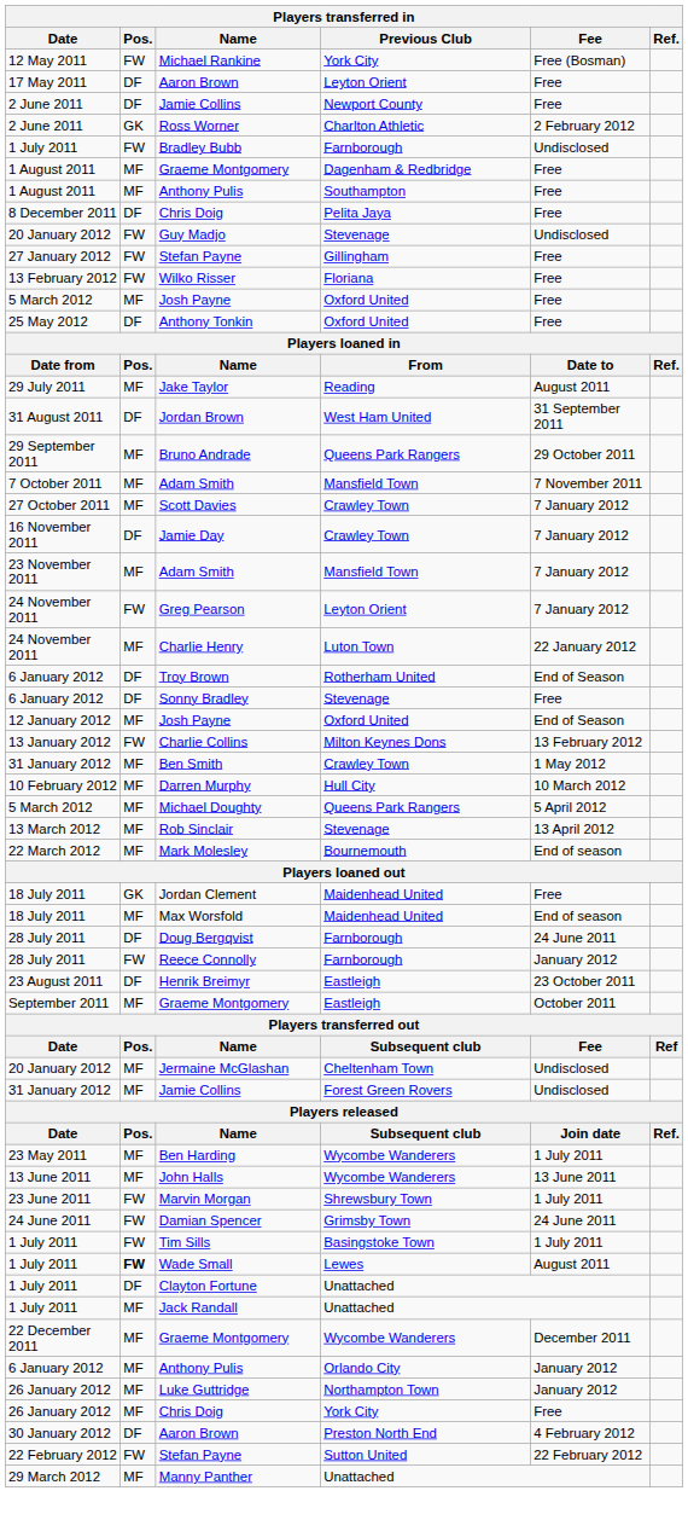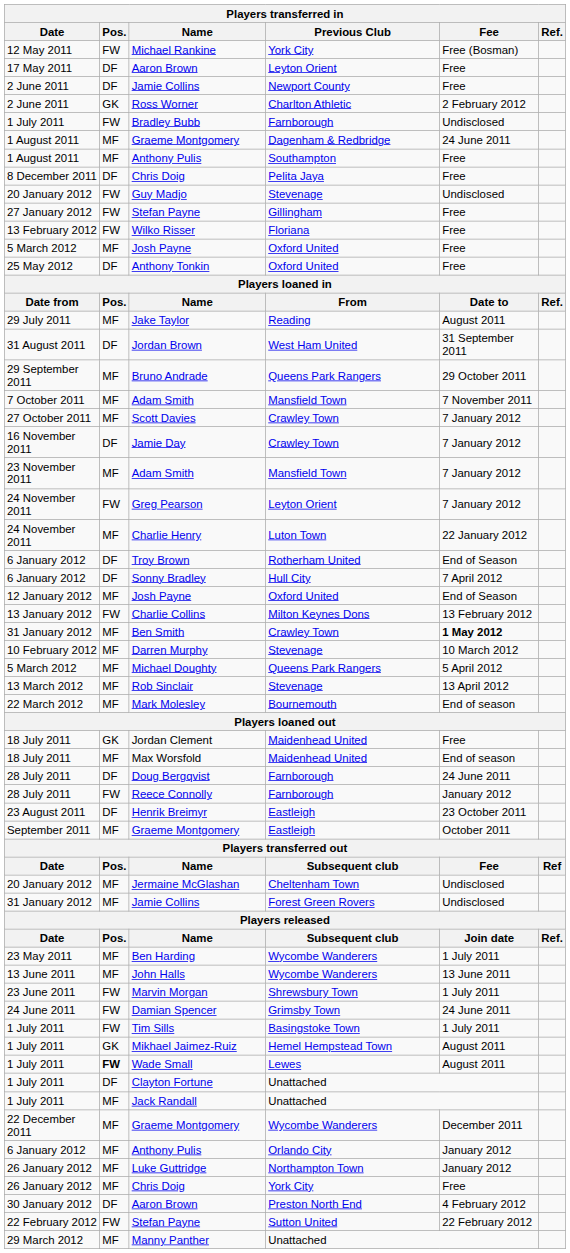1 August 2011 / Graeme Montgomery | Fee: Free -> 24 June 2011
Sonny Bradley | Previous Club: Stevenage -> Hull City
Sonny Bradley | Fee: Free -> 7 April 2012
Ben Smith | Fee: normal -> bold
Darren Murphy | Previous Club: Hull City -> Stevenage
+ row: 1 July 2011 | GK | Mikhael Jaimez-Ruiz | Hemel Hempstead Town | August 2011
